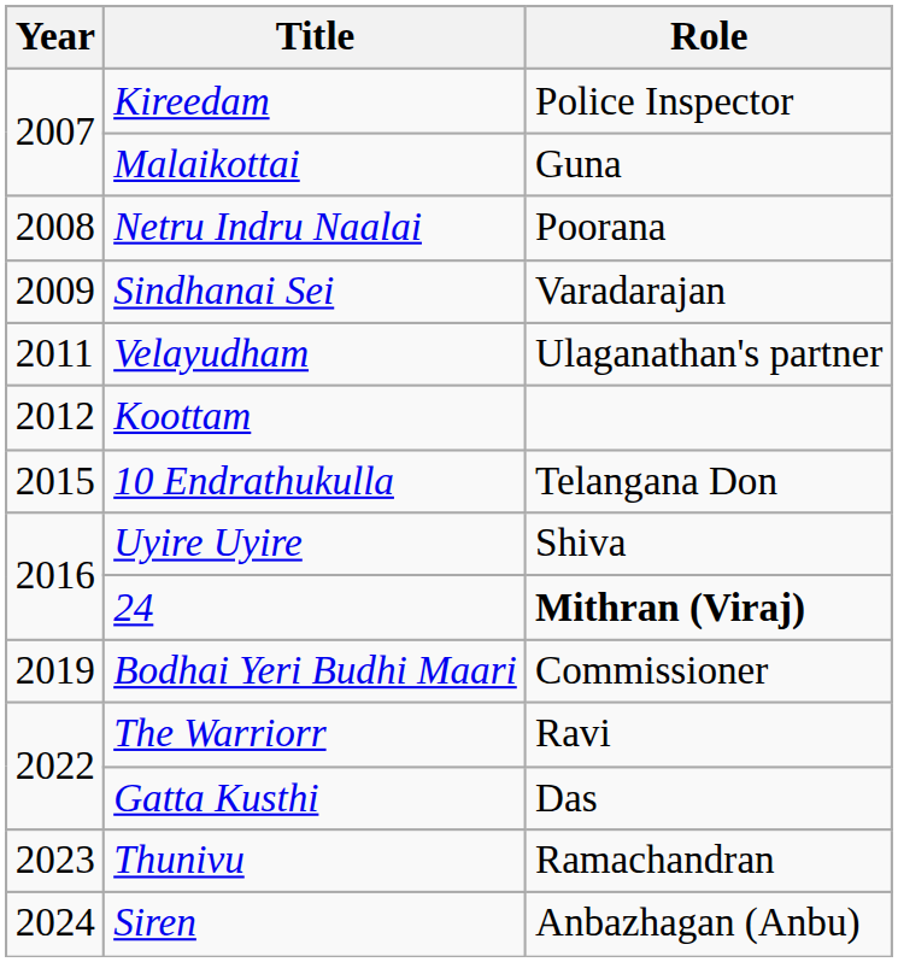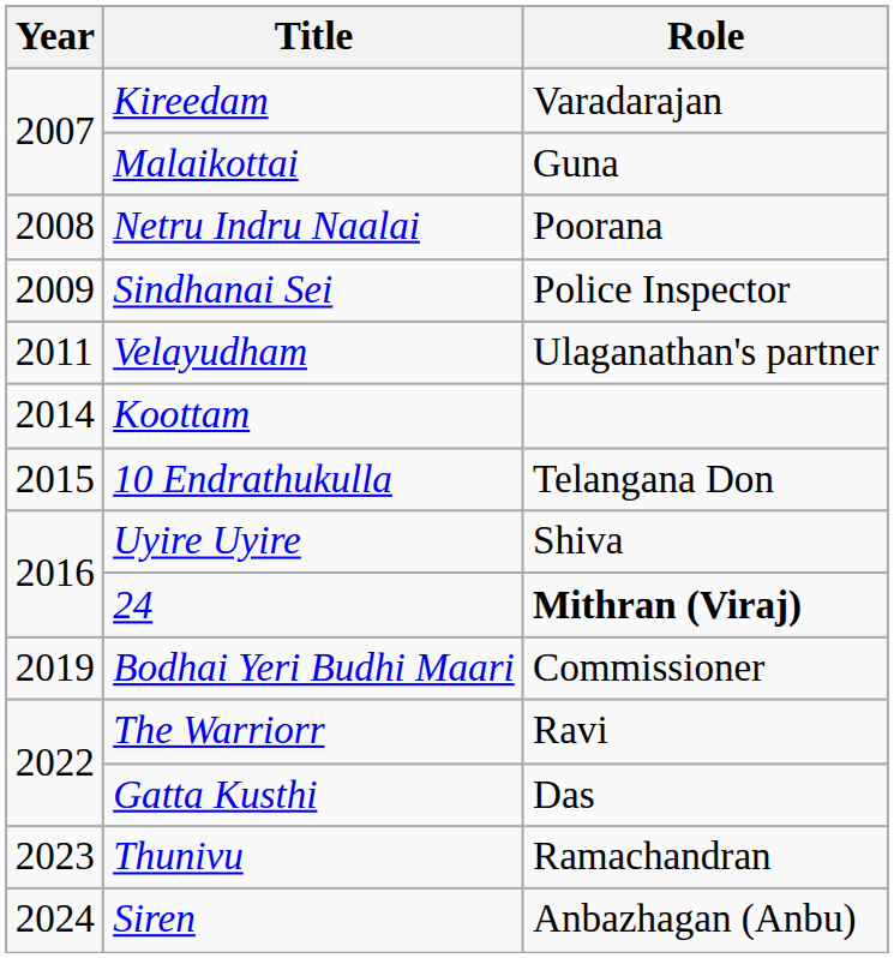Kireedam | Role: Police Inspector -> Varadarajan
Sindhanai Sei | Role: Varadarajan -> Police Inspector
Koottam | Year: 2012 -> 2014
